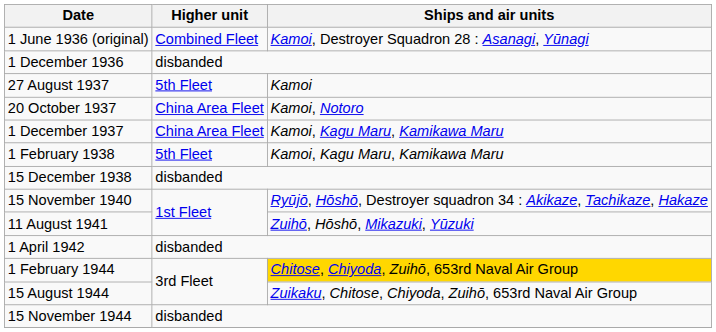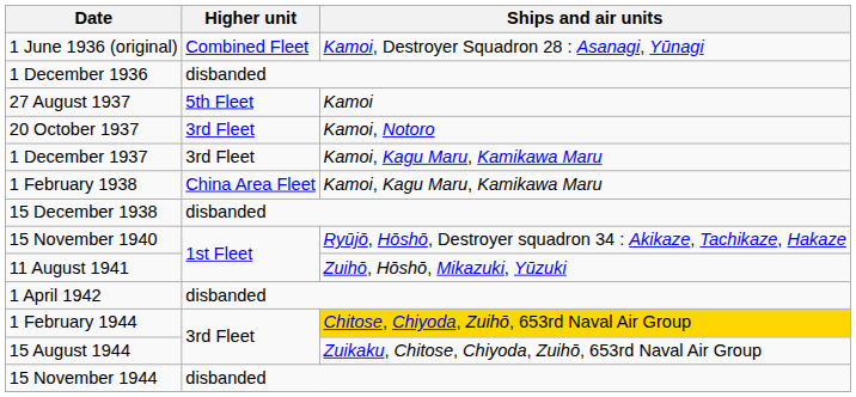20 October 1937 | Higher unit: China Area Fleet -> 3rd Fleet
1 December 1937 | Higher unit: China Area Fleet -> 3rd Fleet
1 February 1938 | Higher unit: 5th Fleet -> China Area Fleet
